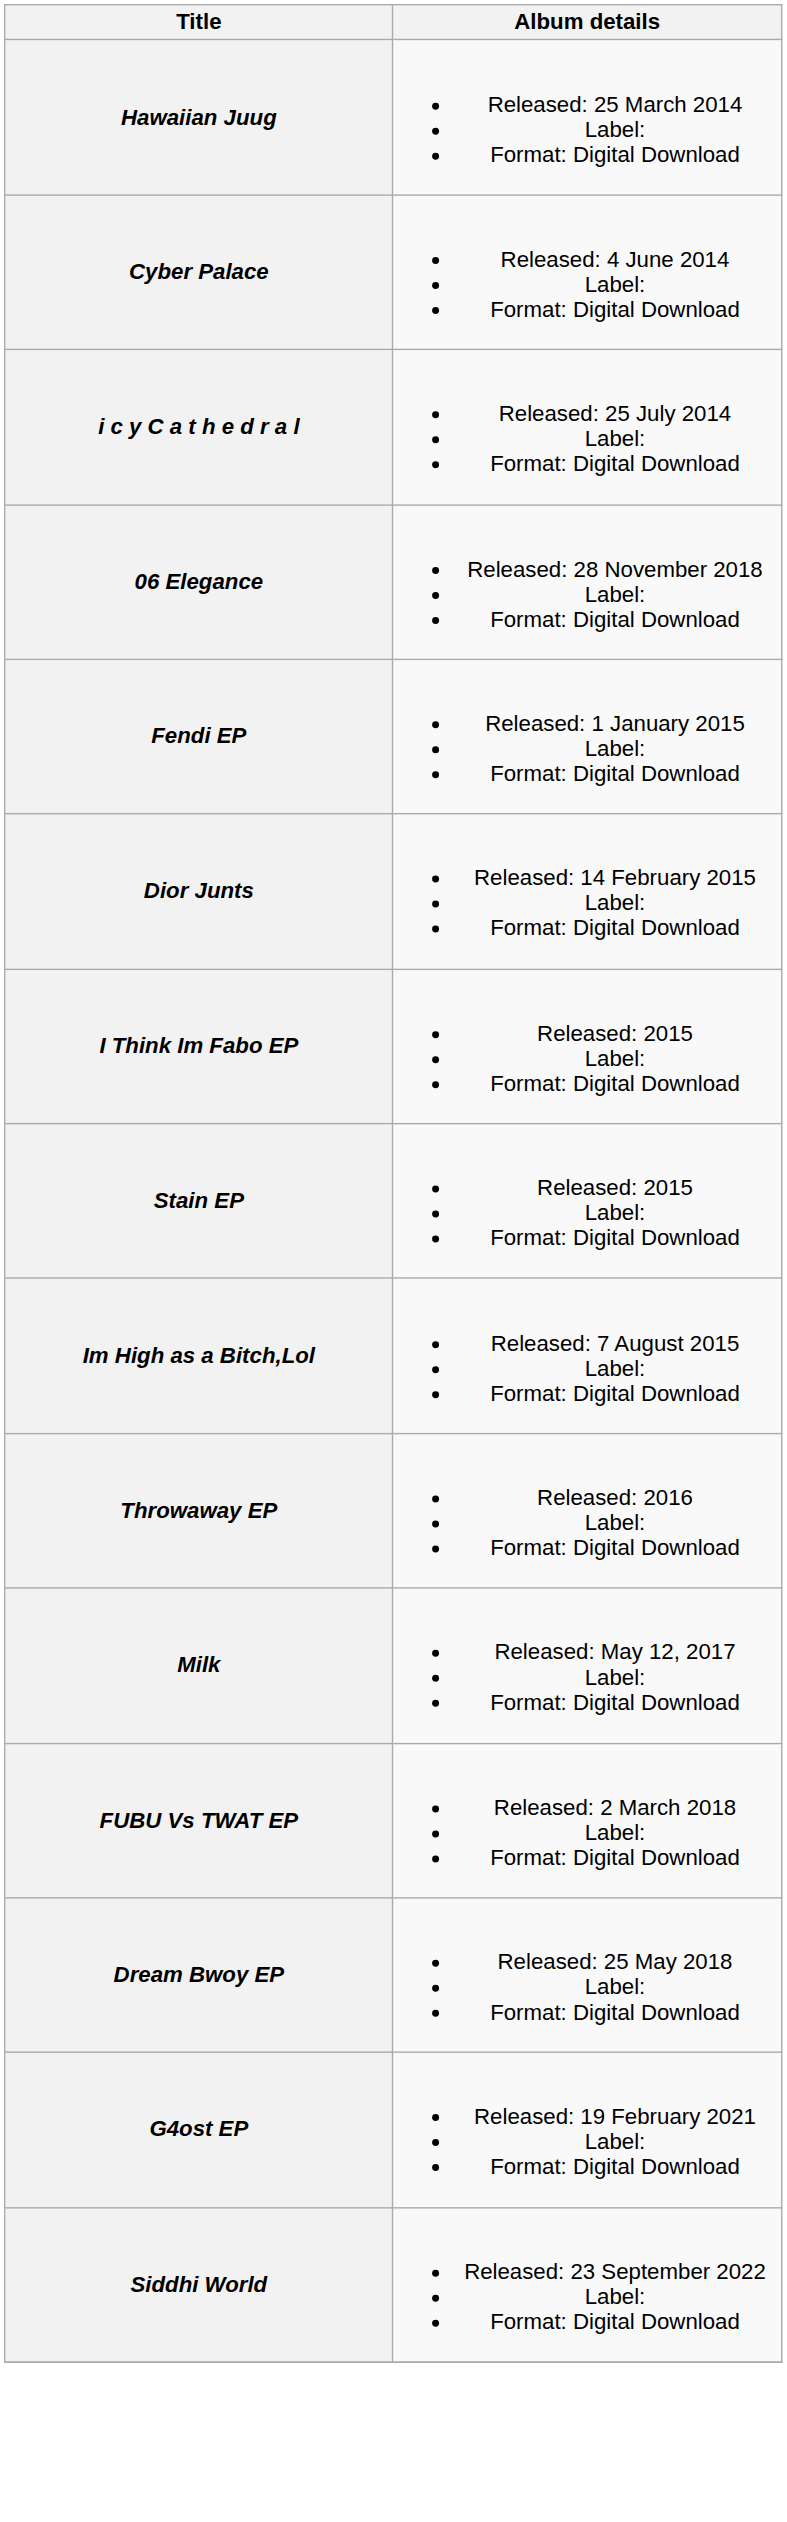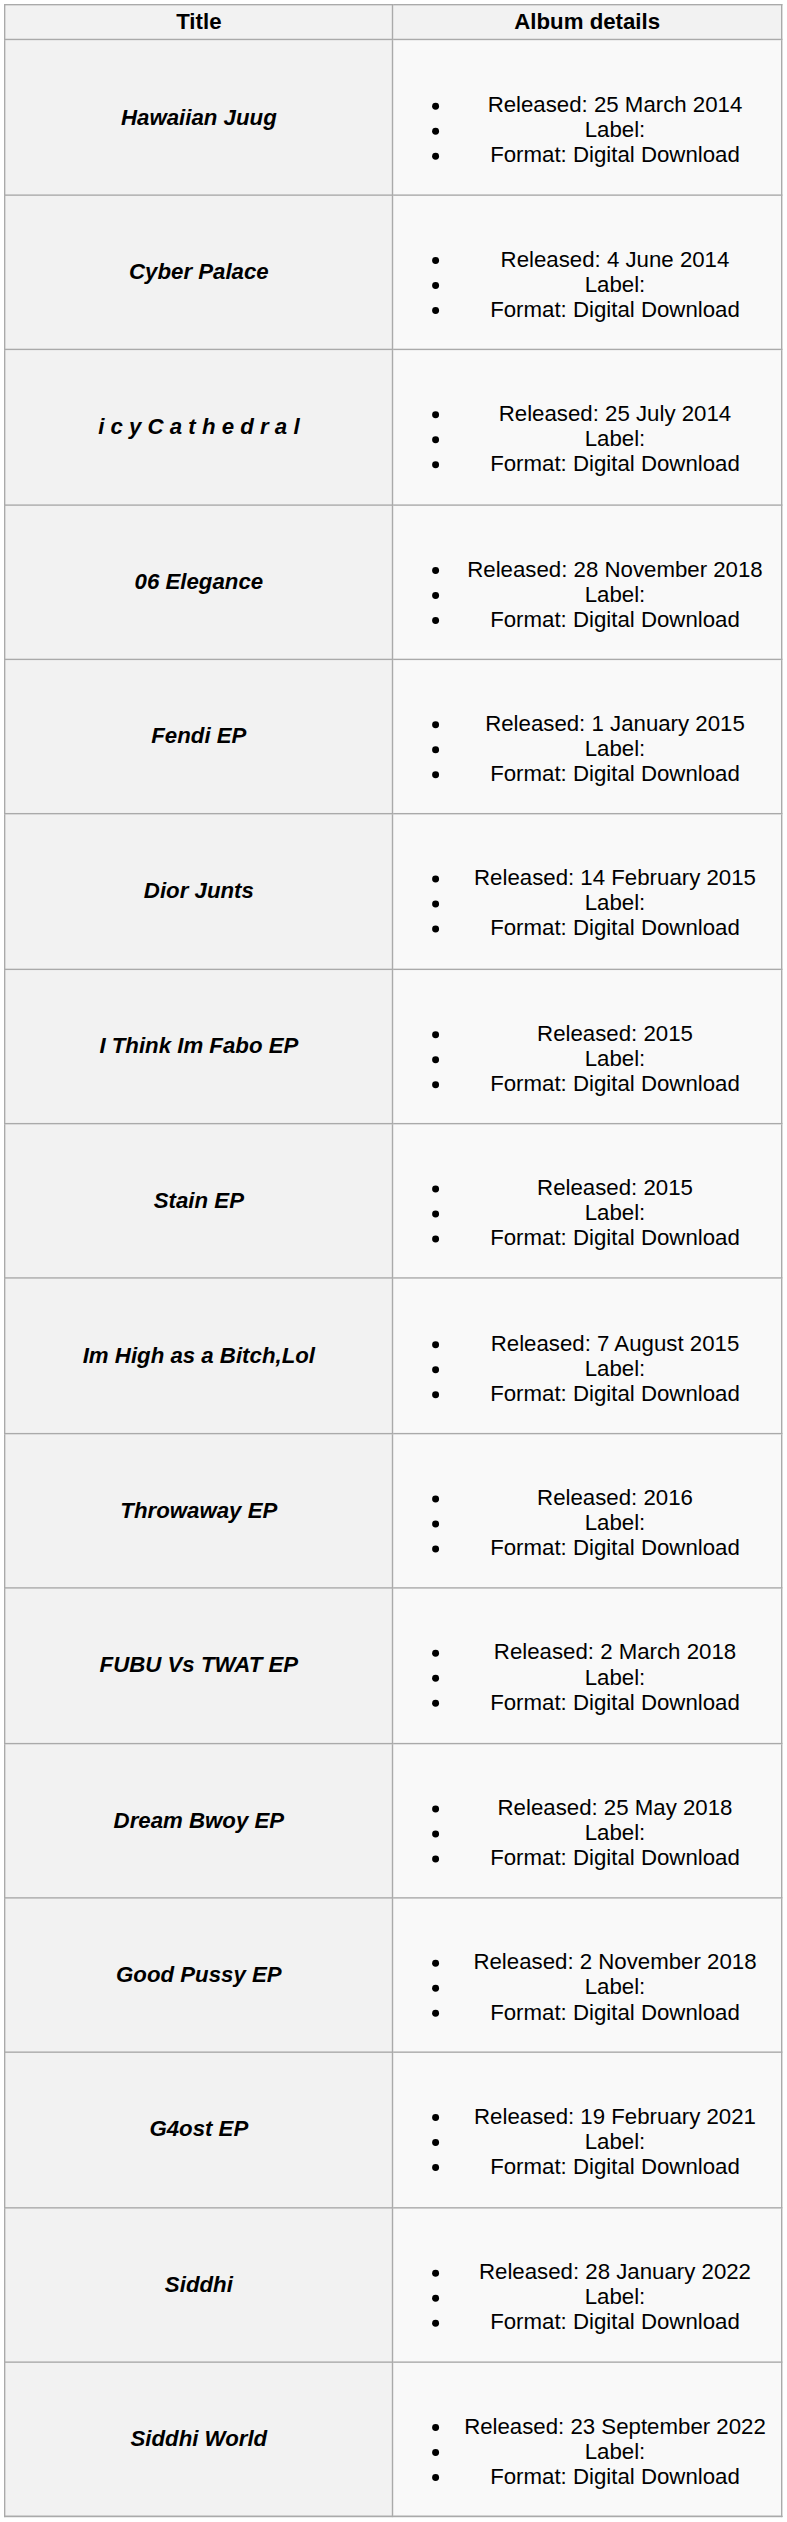- row: Milk | Released: May 12, 2017 Label: Format: Digital Download
+ row: Good Pussy EP | Released: 2 November 2018 Label: Format: Digital Download
+ row: Siddhi | Released: 28 January 2022 Label: Format: Digital Download
